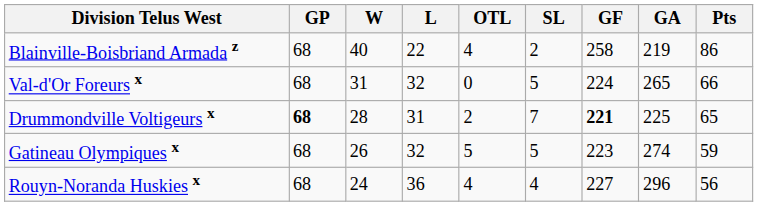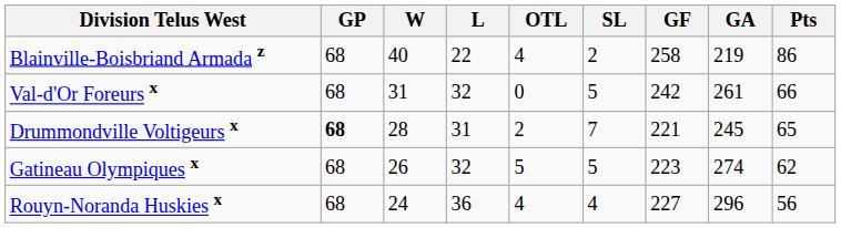Val-d'Or Foreurs x | GF: 224 -> 242
Val-d'Or Foreurs x | GA: 265 -> 261
Drummondville Voltigeurs x | GF: bold -> normal
Drummondville Voltigeurs x | GA: 225 -> 245
Gatineau Olympiques x | Pts: 59 -> 62
